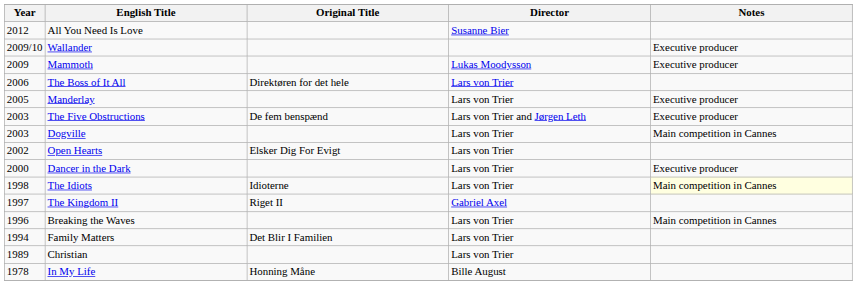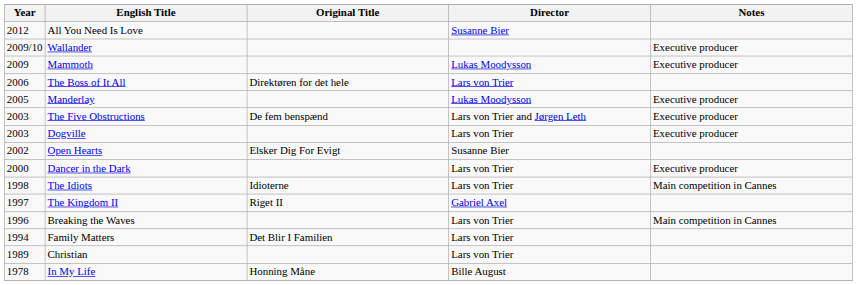Manderlay | Director: Lars von Trier -> Lukas Moodysson
Dogville | Notes: Main competition in Cannes -> Executive producer
Open Hearts | Director: Lars von Trier -> Susanne Bier
The Idiots | Notes: lightyellow background -> no background
